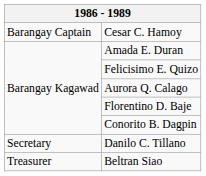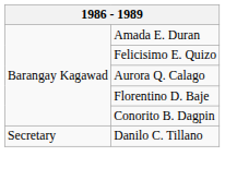- row: Barangay Captain | Cesar C. Hamoy
- row: Treasurer | Beltran Siao
